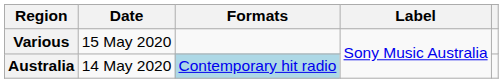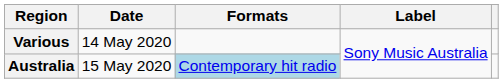Various | Date: 15 May 2020 -> 14 May 2020
Australia | Date: 14 May 2020 -> 15 May 2020
